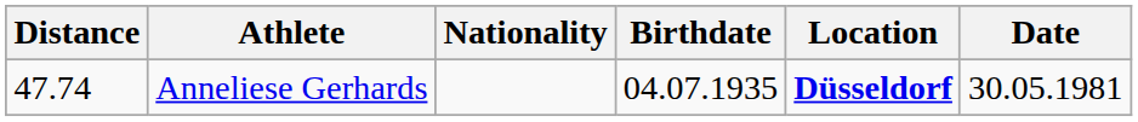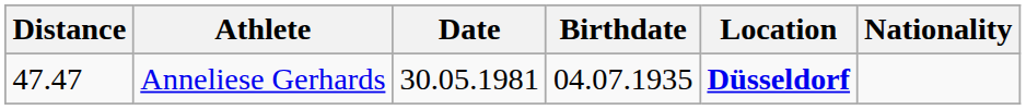columns swapped: Nationality <-> Date
Anneliese Gerhards | Distance: 47.74 -> 47.47
